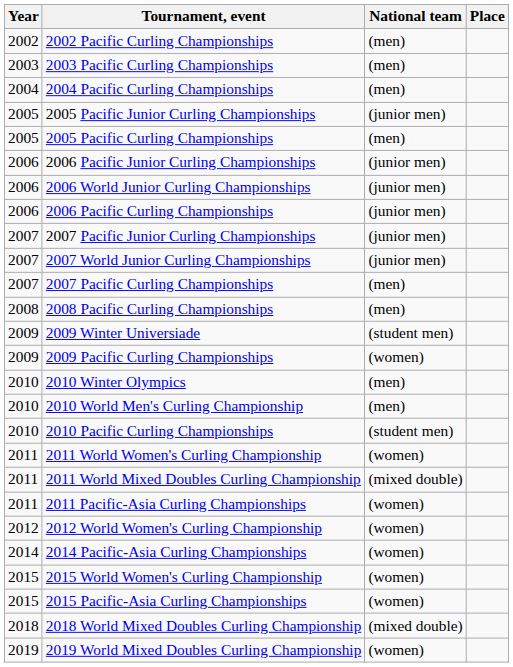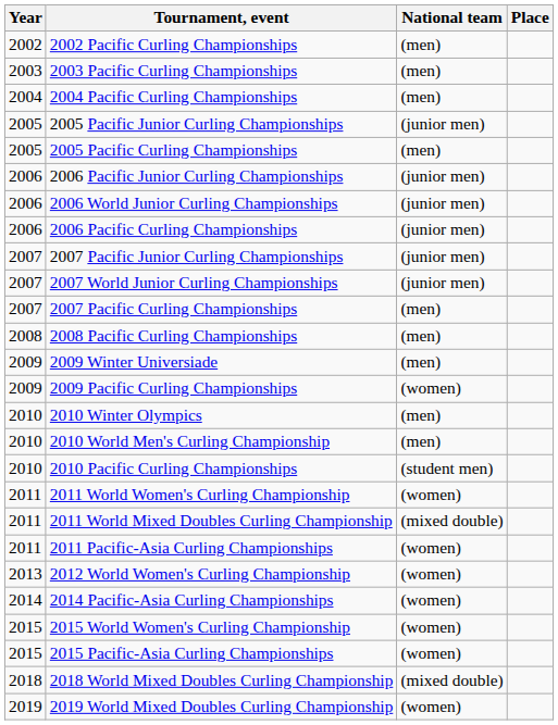2009 Winter Universiade | National team: (student men) -> (men)
2012 World Women's Curling Championship | Year: 2012 -> 2013
